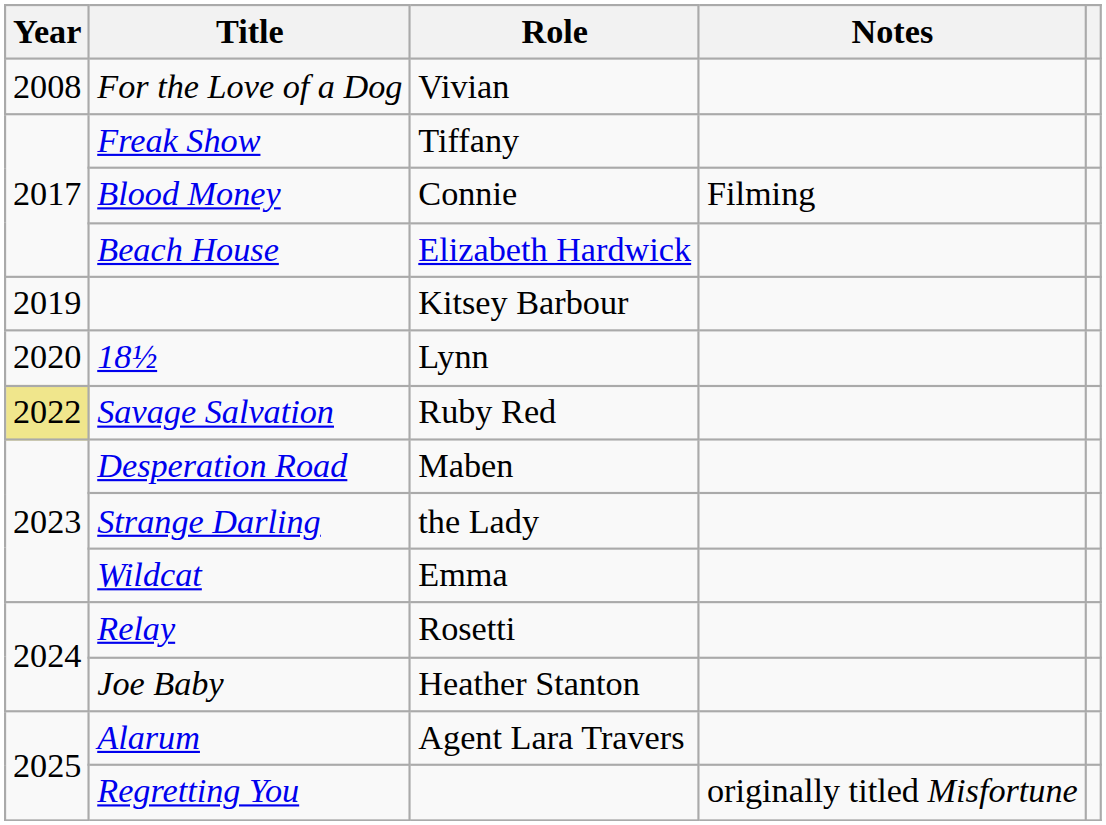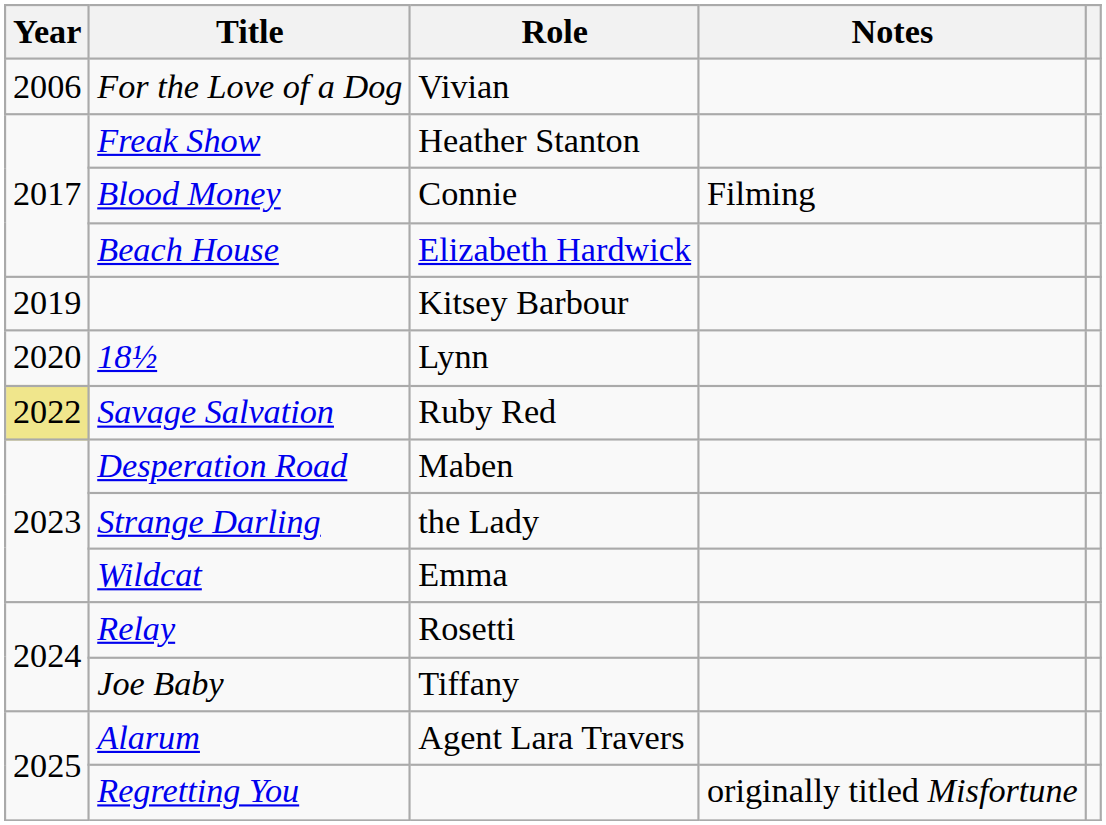For the Love of a Dog | Year: 2008 -> 2006
Freak Show | Role: Tiffany -> Heather Stanton
Joe Baby | Role: Heather Stanton -> Tiffany
